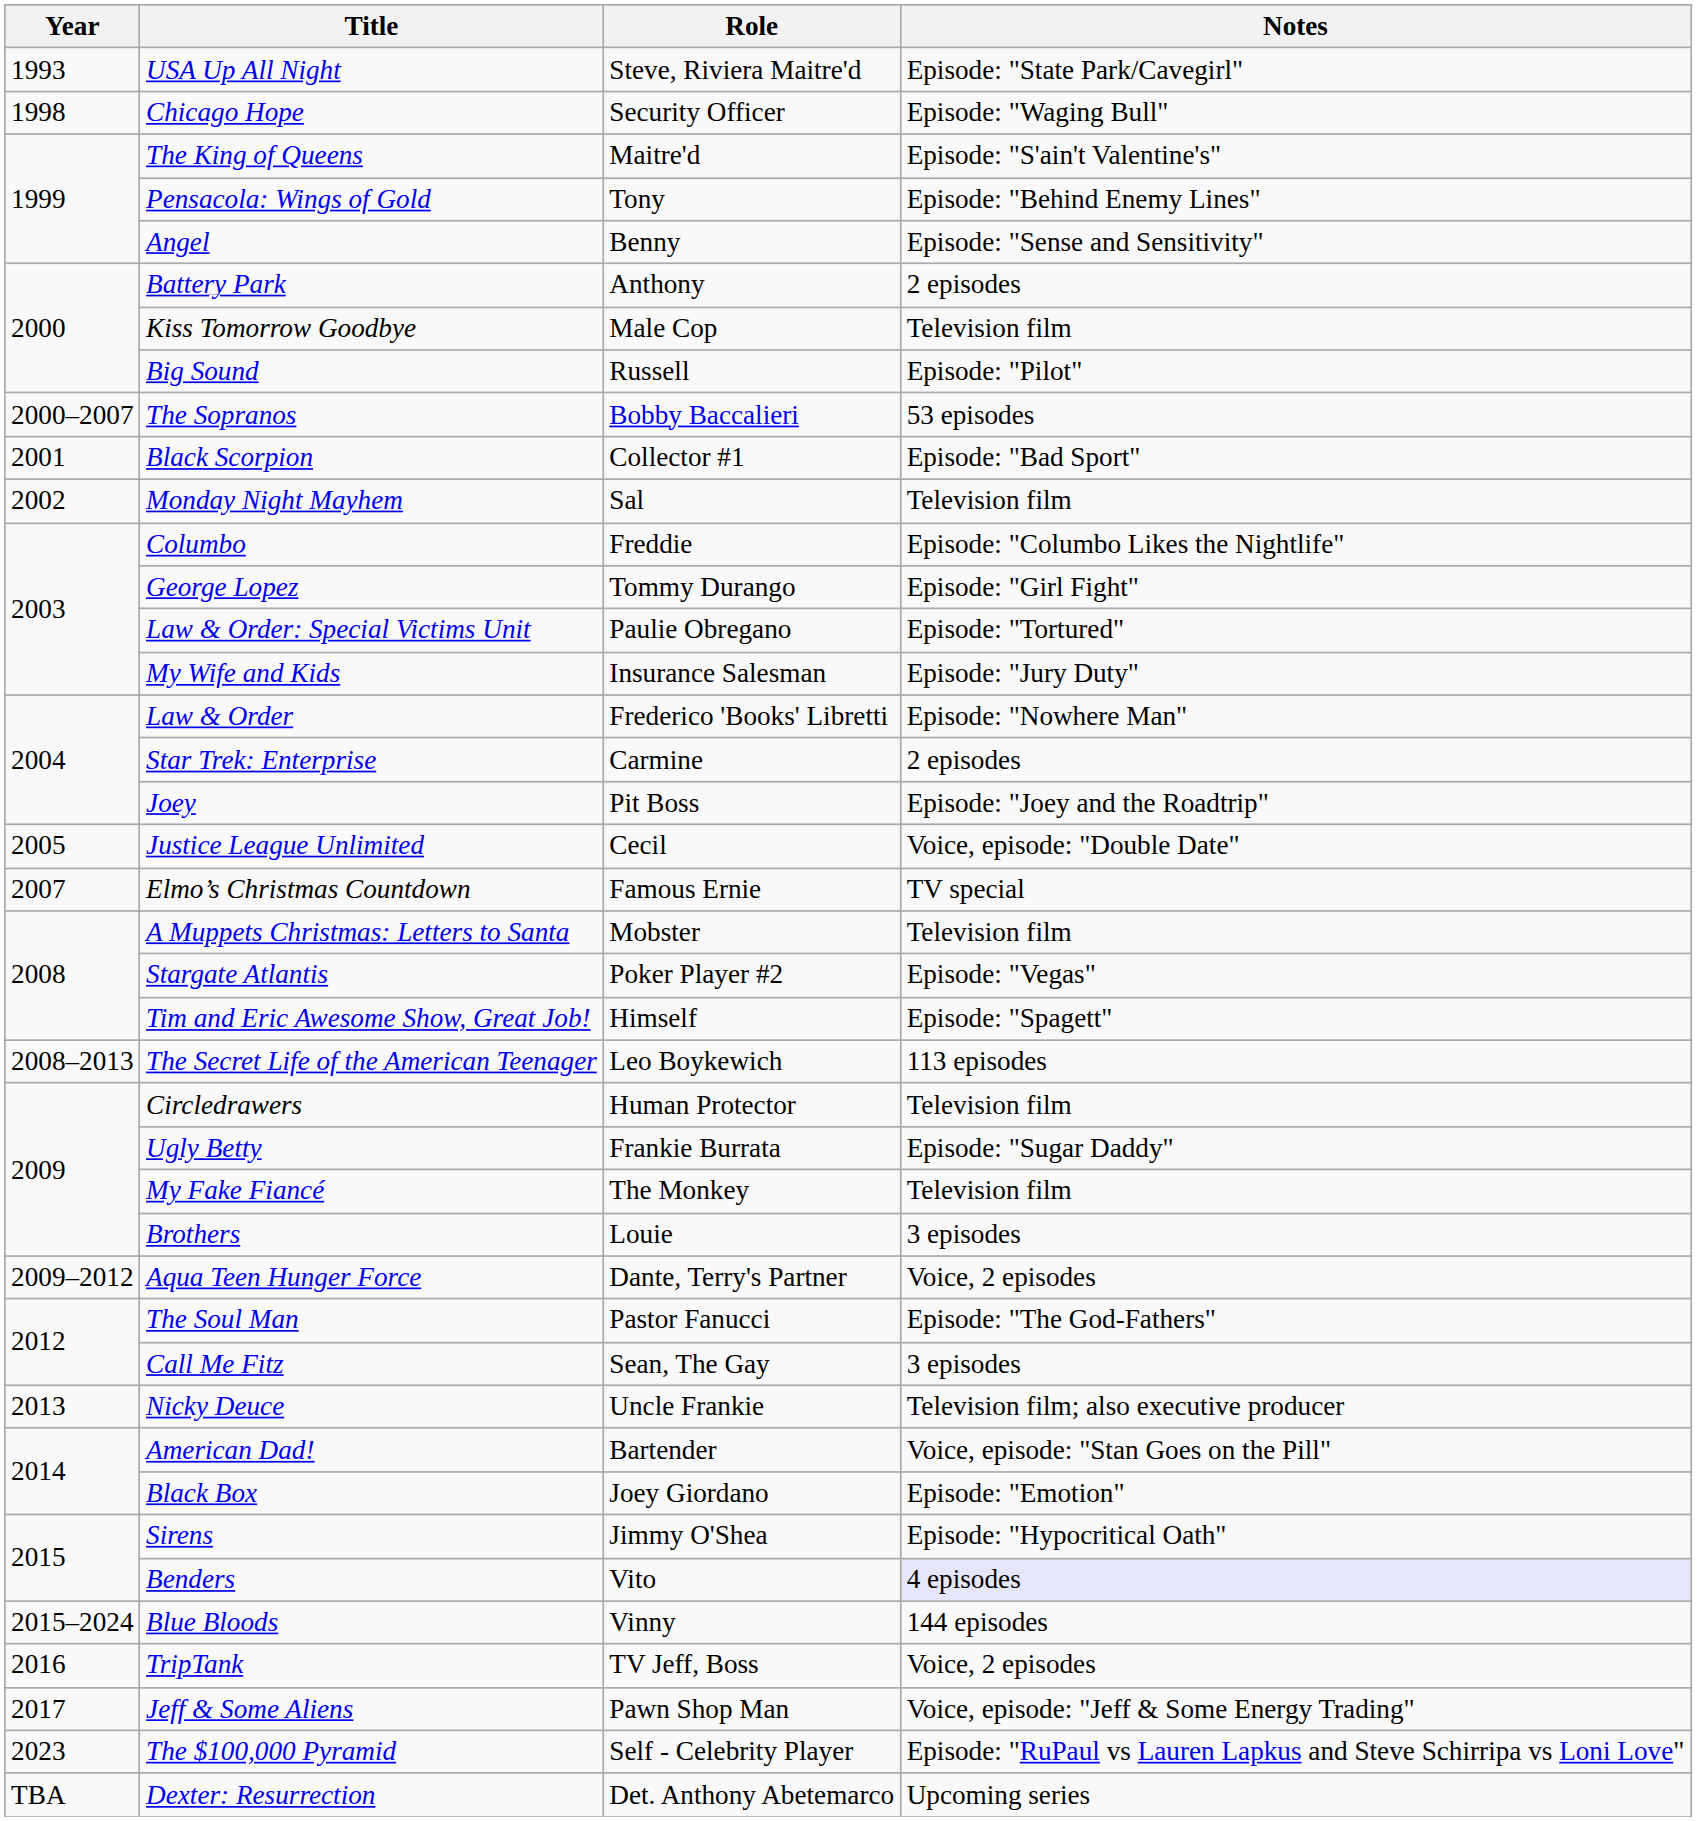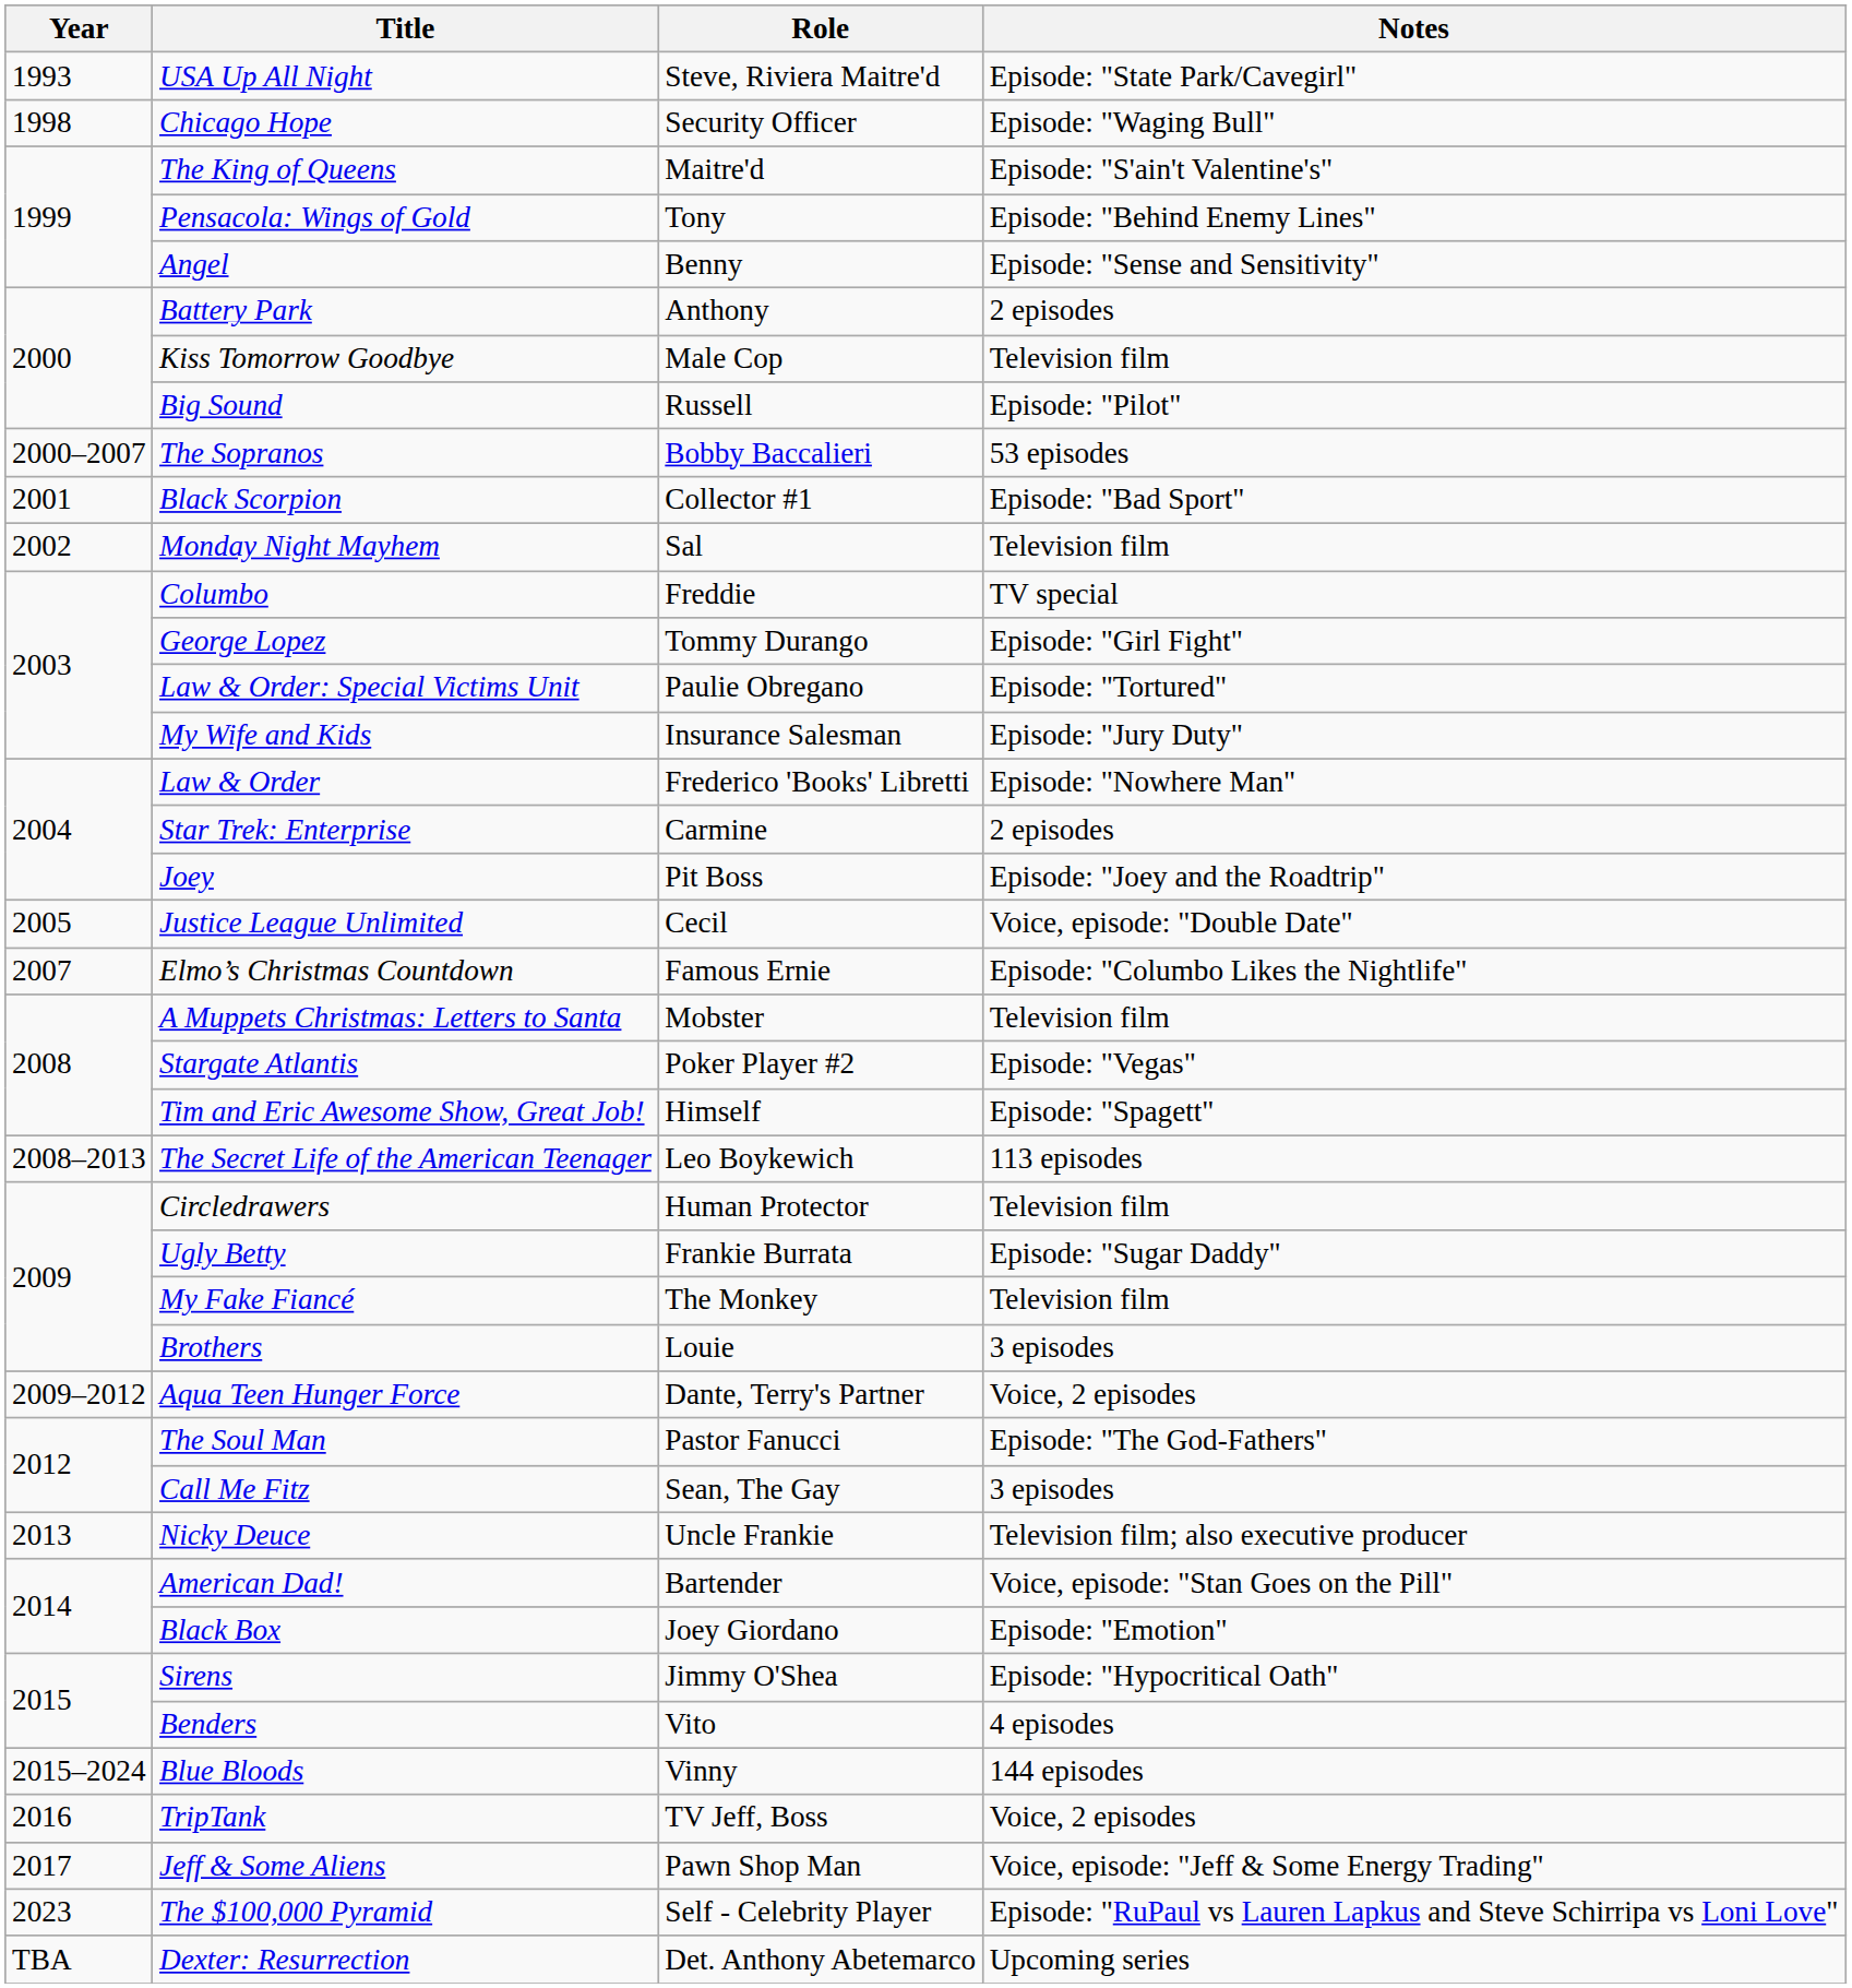Columbo | Notes: Episode: "Columbo Likes the Nightlife" -> TV special
Elmo’s Christmas Countdown | Notes: TV special -> Episode: "Columbo Likes the Nightlife"
Benders | Notes: lavender background -> no background
